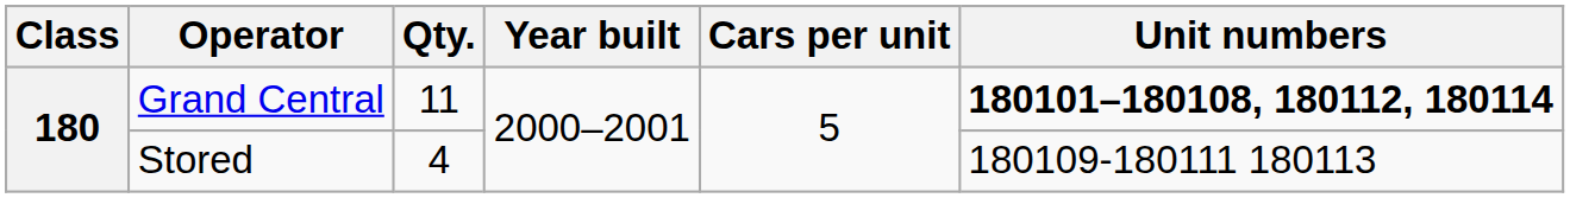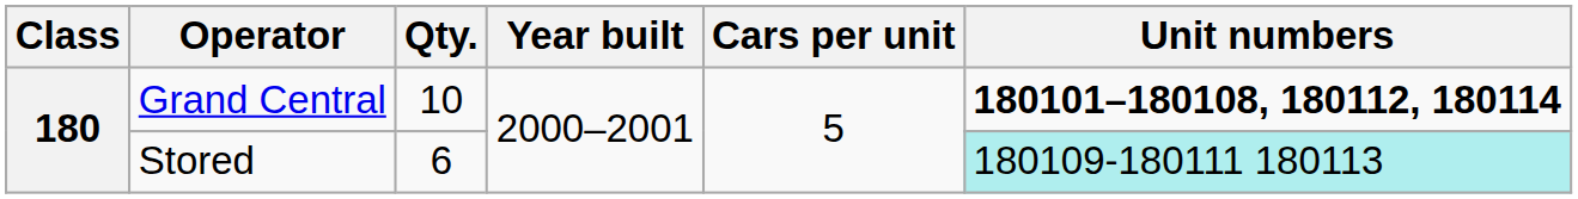Grand Central | Qty.: 11 -> 10
Stored | Qty.: 4 -> 6
Stored | Unit numbers: no background -> paleturquoise background
